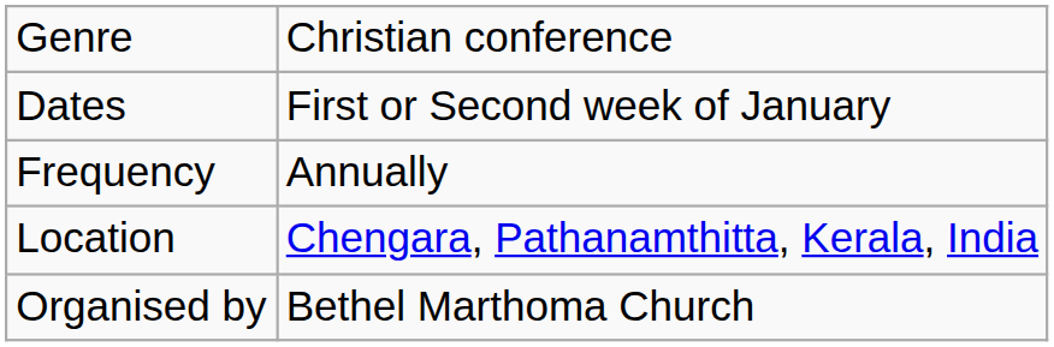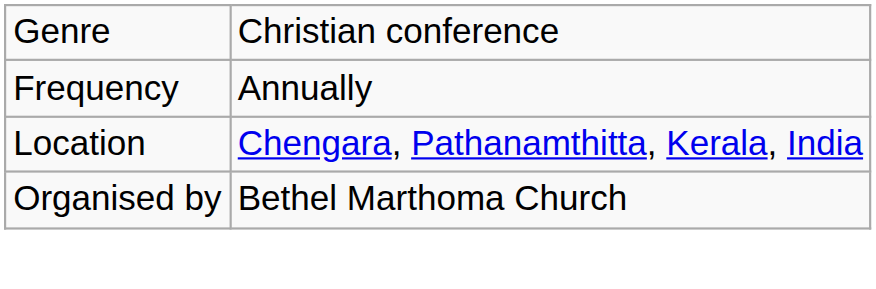- row: Dates | First or Second week of January
